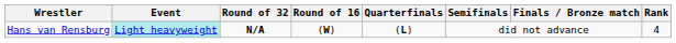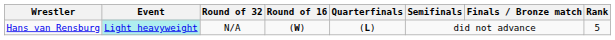Hans van Rensburg | Round of 32: bold -> normal
Hans van Rensburg | Rank: 4 -> 5
